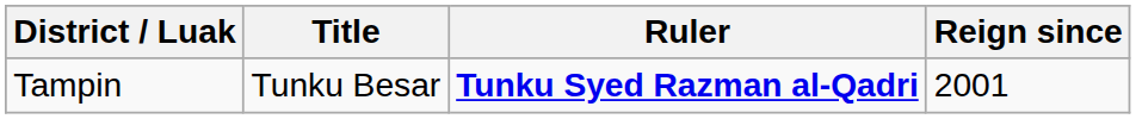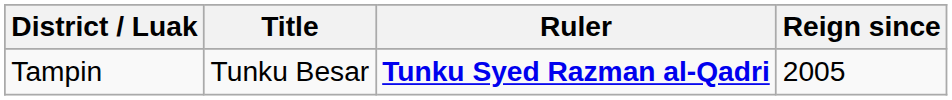Tampin | Reign since: 2001 -> 2005
